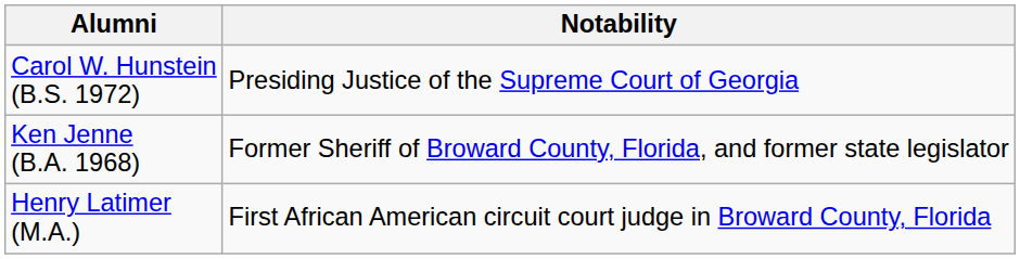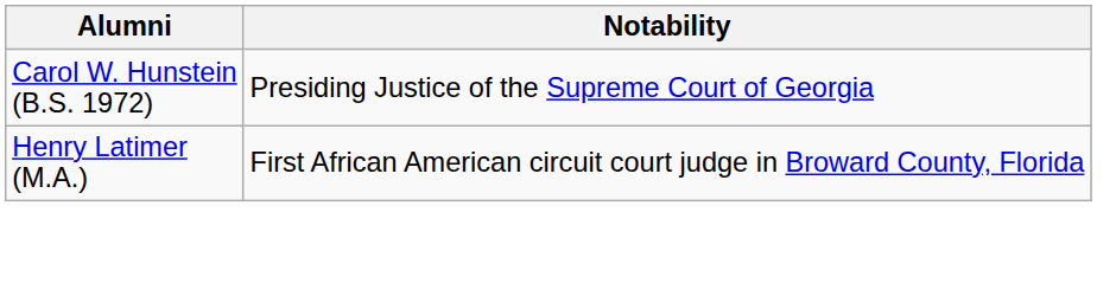- row: Ken Jenne (B.A. 1968) | Former Sheriff of Broward County, Florida, and former state legislator
